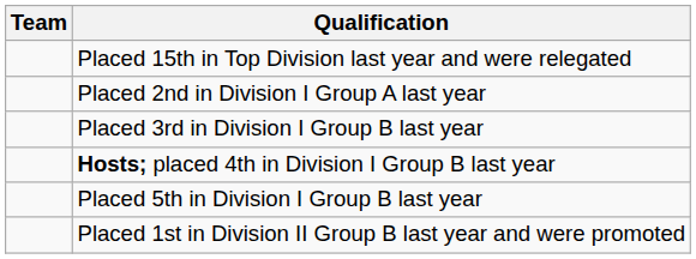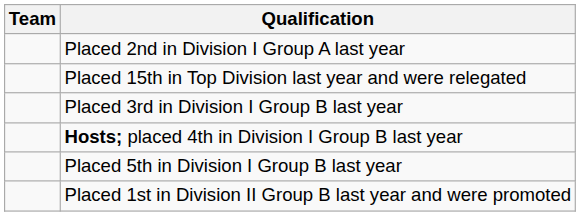rows swapped: Placed 15th in Top Division last year and were relegated <-> Placed 2nd in Division I Group A last year
